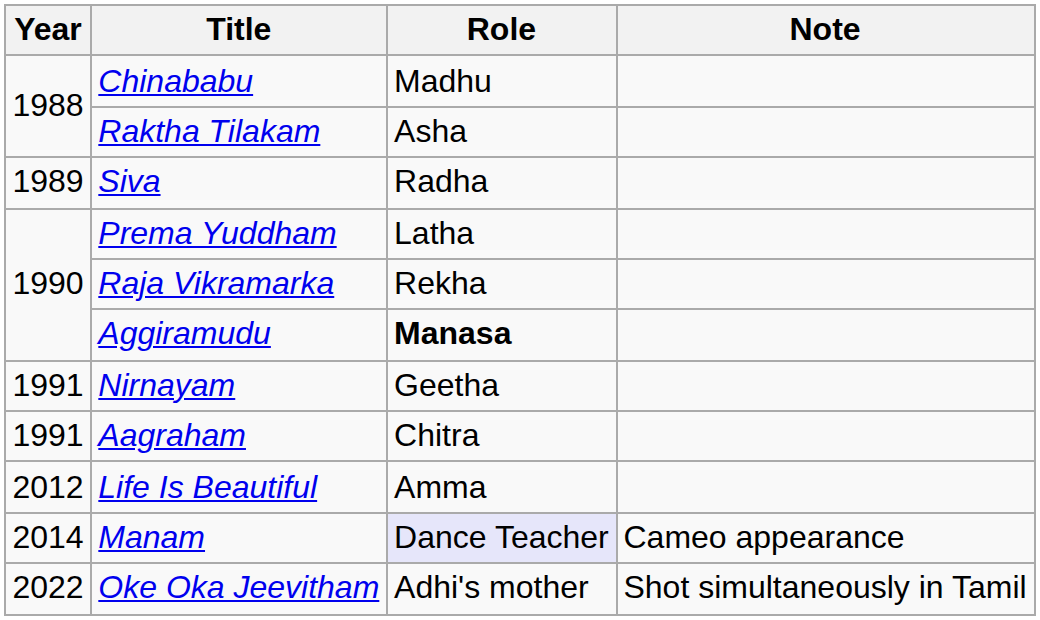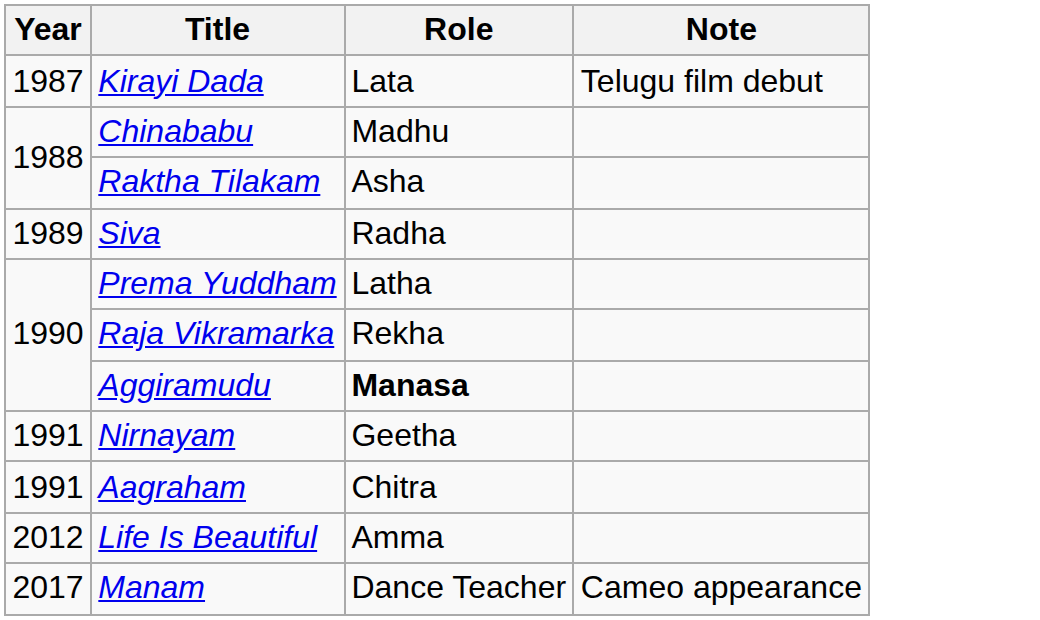+ row: 1987 | Kirayi Dada | Lata | Telugu film debut
Manam | Year: 2014 -> 2017
Manam | Role: lavender background -> no background
- row: 2022 | Oke Oka Jeevitham | Adhi's mother | Shot simultaneously in Tamil
